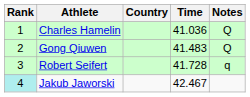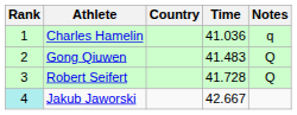Charles Hamelin | Notes: Q -> q
Robert Seifert | Notes: q -> Q
Jakub Jaworski | Time: 42.467 -> 42.667
